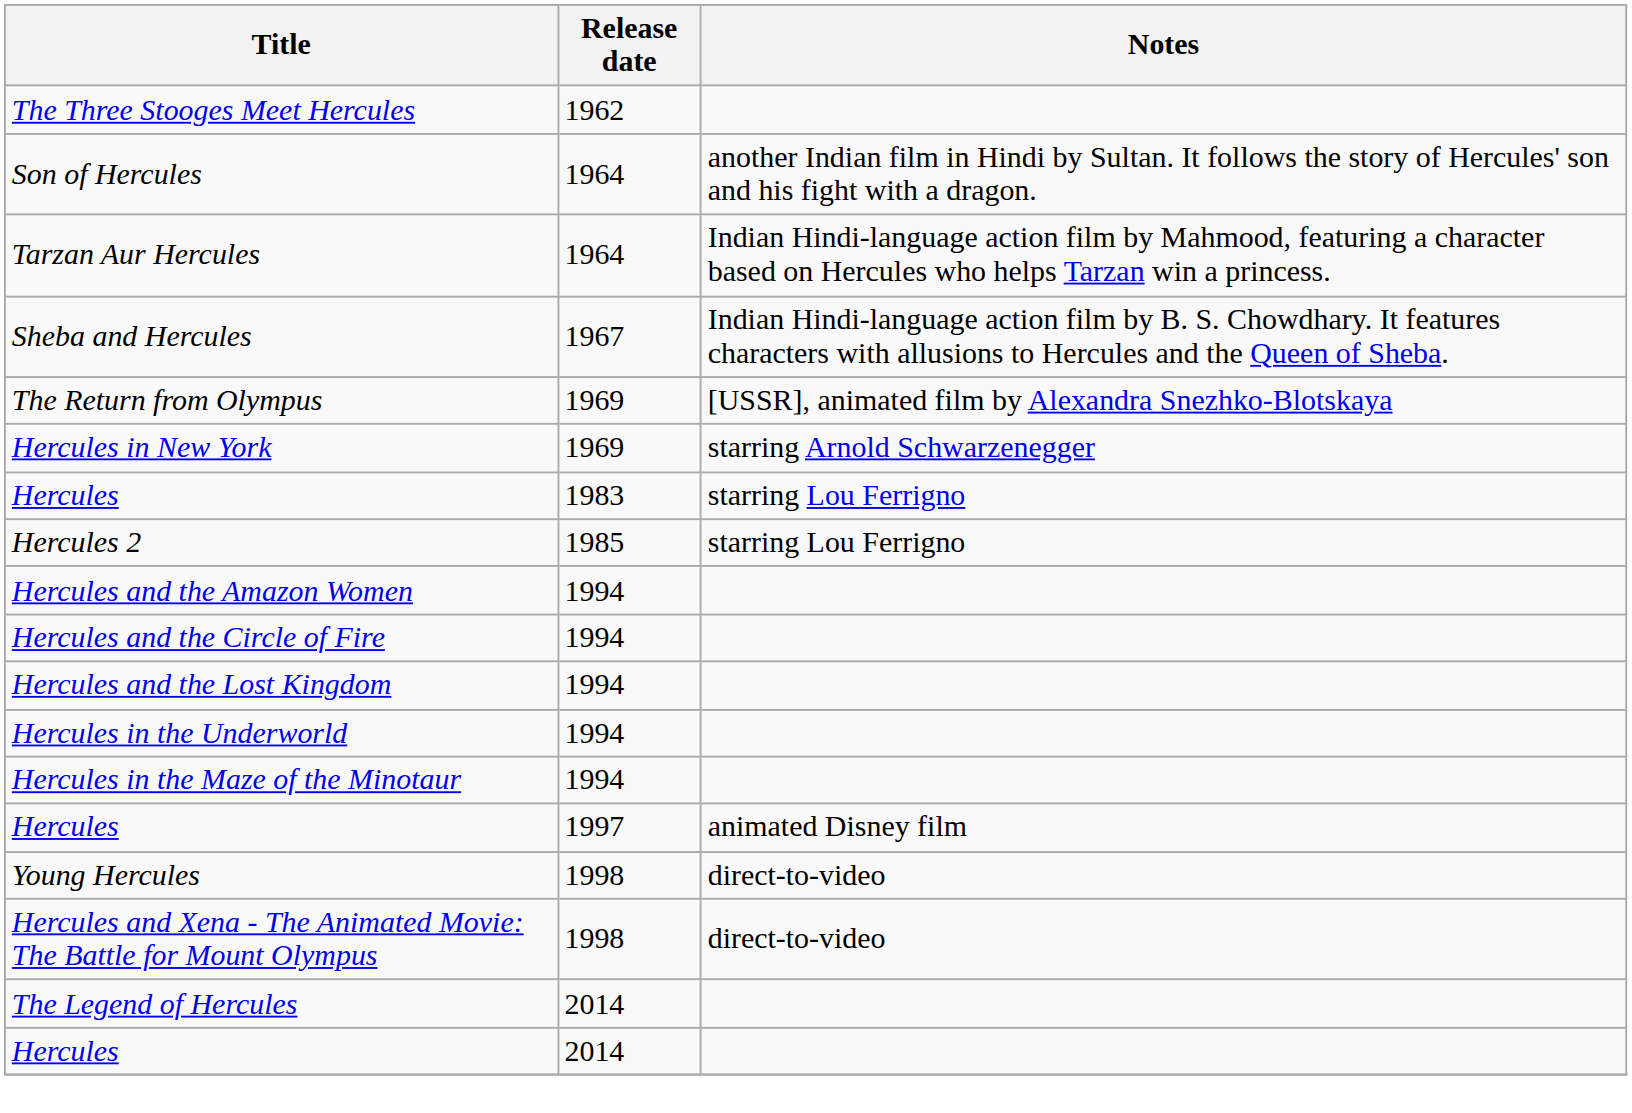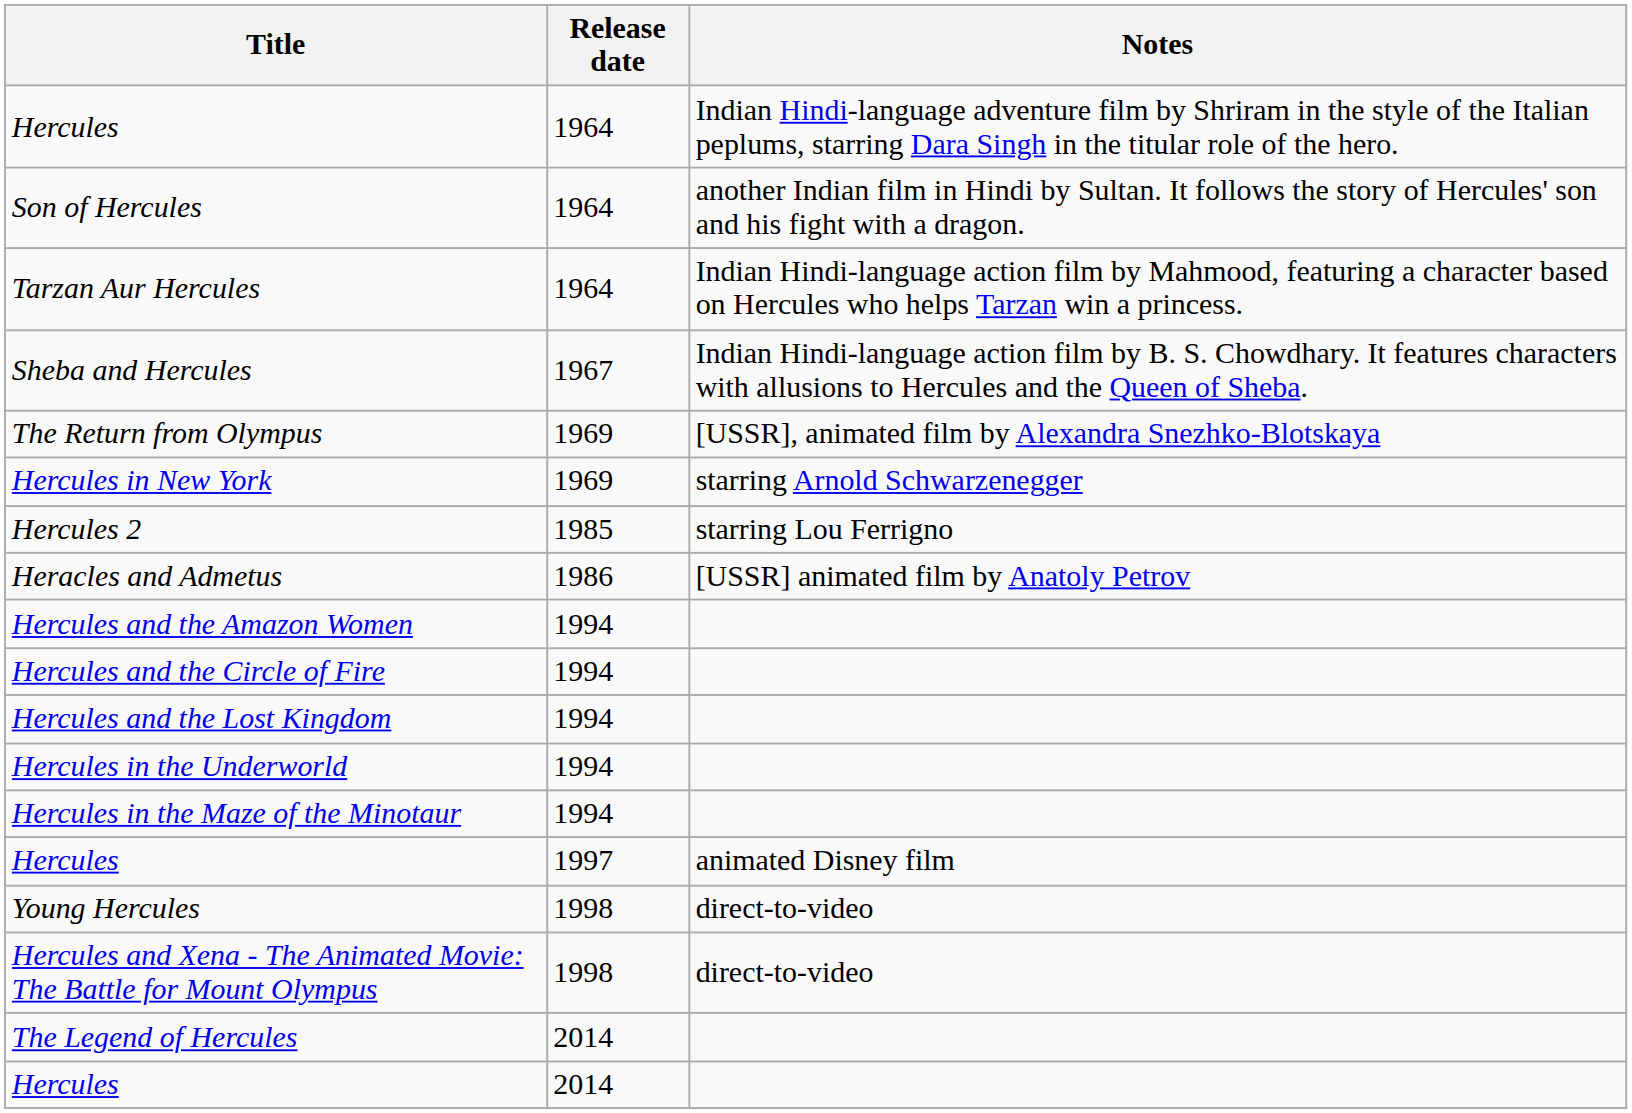- row: The Three Stooges Meet Hercules | 1962
+ row: Hercules | 1964 | Indian Hindi-language adventure film by Shriram in the style of the Italian peplums, starring Dara Singh in the titular role of the hero.
- row: Hercules | 1983 | starring Lou Ferrigno
+ row: Heracles and Admetus | 1986 | [USSR] animated film by Anatoly Petrov
